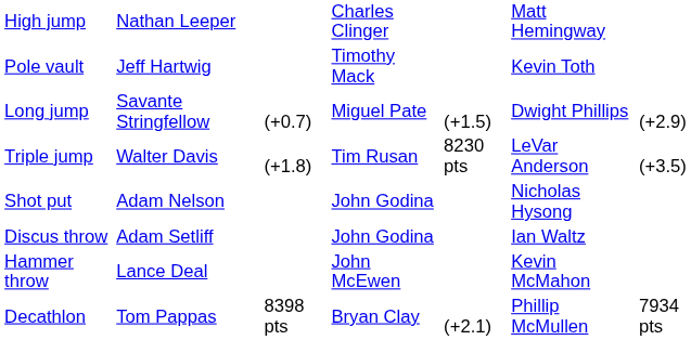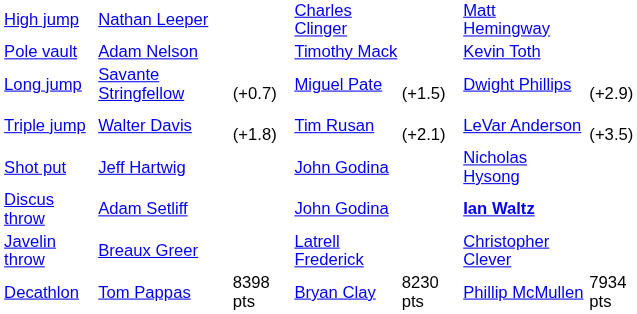Pole vault | column 2: Jeff Hartwig -> Adam Nelson
Triple jump | column 5: 8230 pts -> (+2.1)
Shot put | column 2: Adam Nelson -> Jeff Hartwig
Discus throw | column 6: normal -> bold
- row: Hammer throw | Lance Deal | John McEwen | Kevin McMahon
+ row: Javelin throw | Breaux Greer | Latrell Frederick | Christopher Clever
Decathlon | column 5: (+2.1) -> 8230 pts
